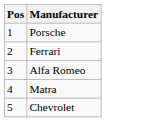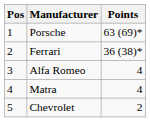+ column: Points | 63 (69)* | 36 (38)* | 4 | 4 | 2
